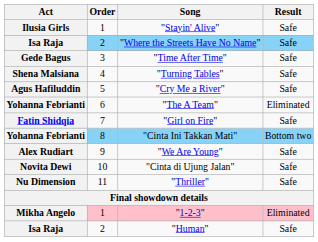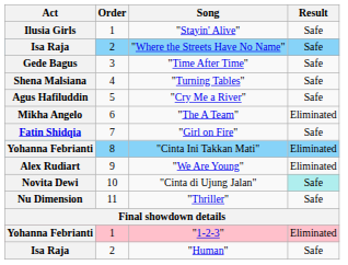"The A Team" | Act: Yohanna Febrianti -> Mikha Angelo
"Cinta Ini Takkan Mati" | Result: Bottom two -> Eliminated
"We Are Young" | Result: Safe -> Eliminated
"Cinta di Ujung Jalan" | Result: no background -> paleturquoise background
"1-2-3" | Act: Mikha Angelo -> Yohanna Febrianti
